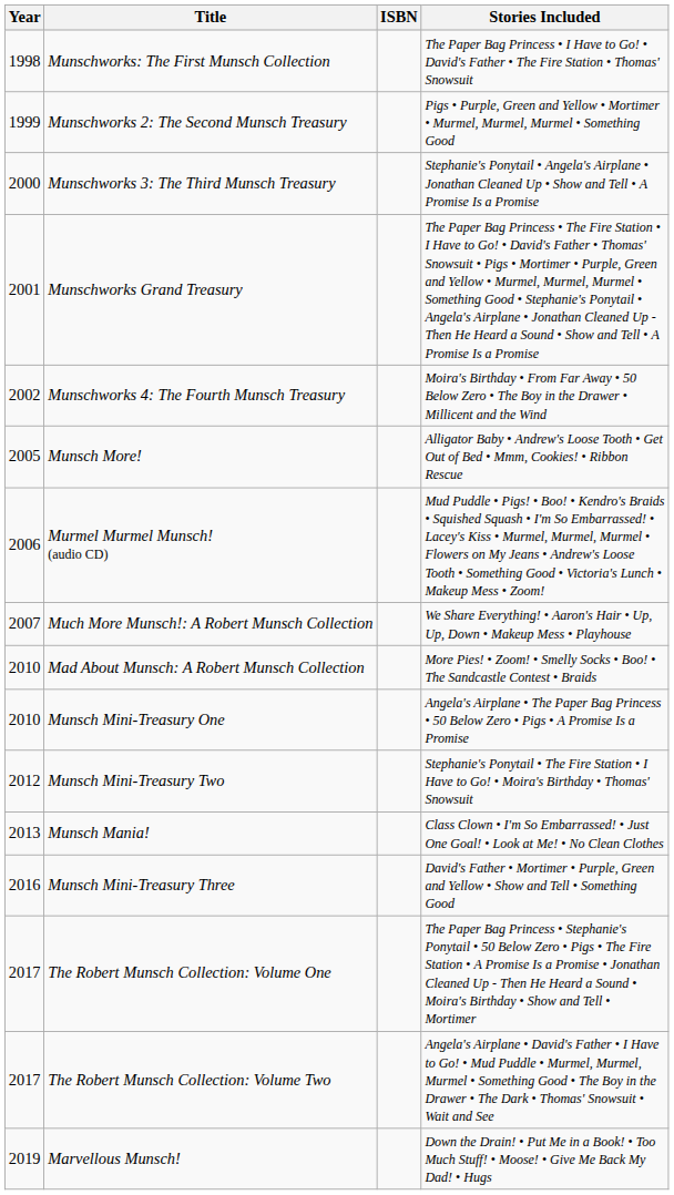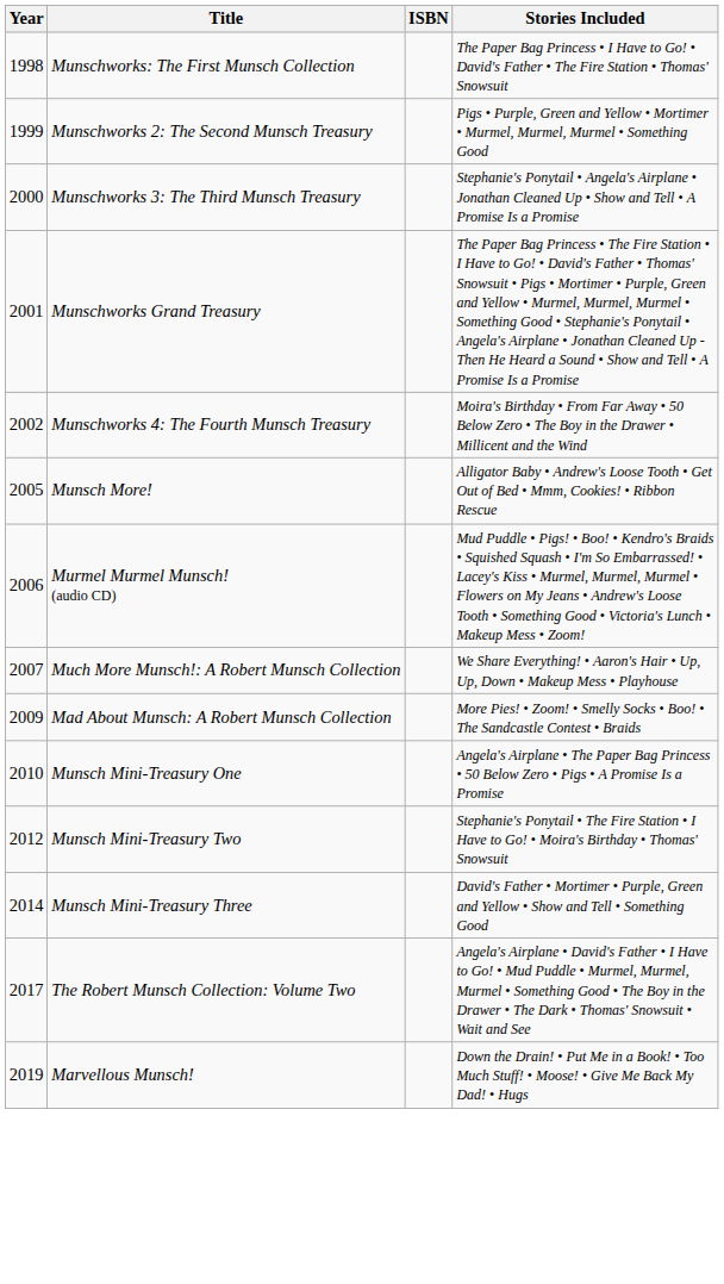Mad About Munsch: A Robert Munsch Collection | Year: 2010 -> 2009
- row: 2013 | Munsch Mania! | Class Clown • I'm So Embarrassed! • Just One Goal! • Look at Me! • No Clean Clothes
Munsch Mini-Treasury Three | Year: 2016 -> 2014
- row: 2017 | The Robert Munsch Collection: Volume One | The Paper Bag Princess • Stephanie's Ponytail • 50 Below Zero • Pigs • The Fire Station • A Promise Is a Promise • Jonathan Cleaned Up - Then He Heard a Sound • Moira's Birthday • Show and Tell • Mortimer
